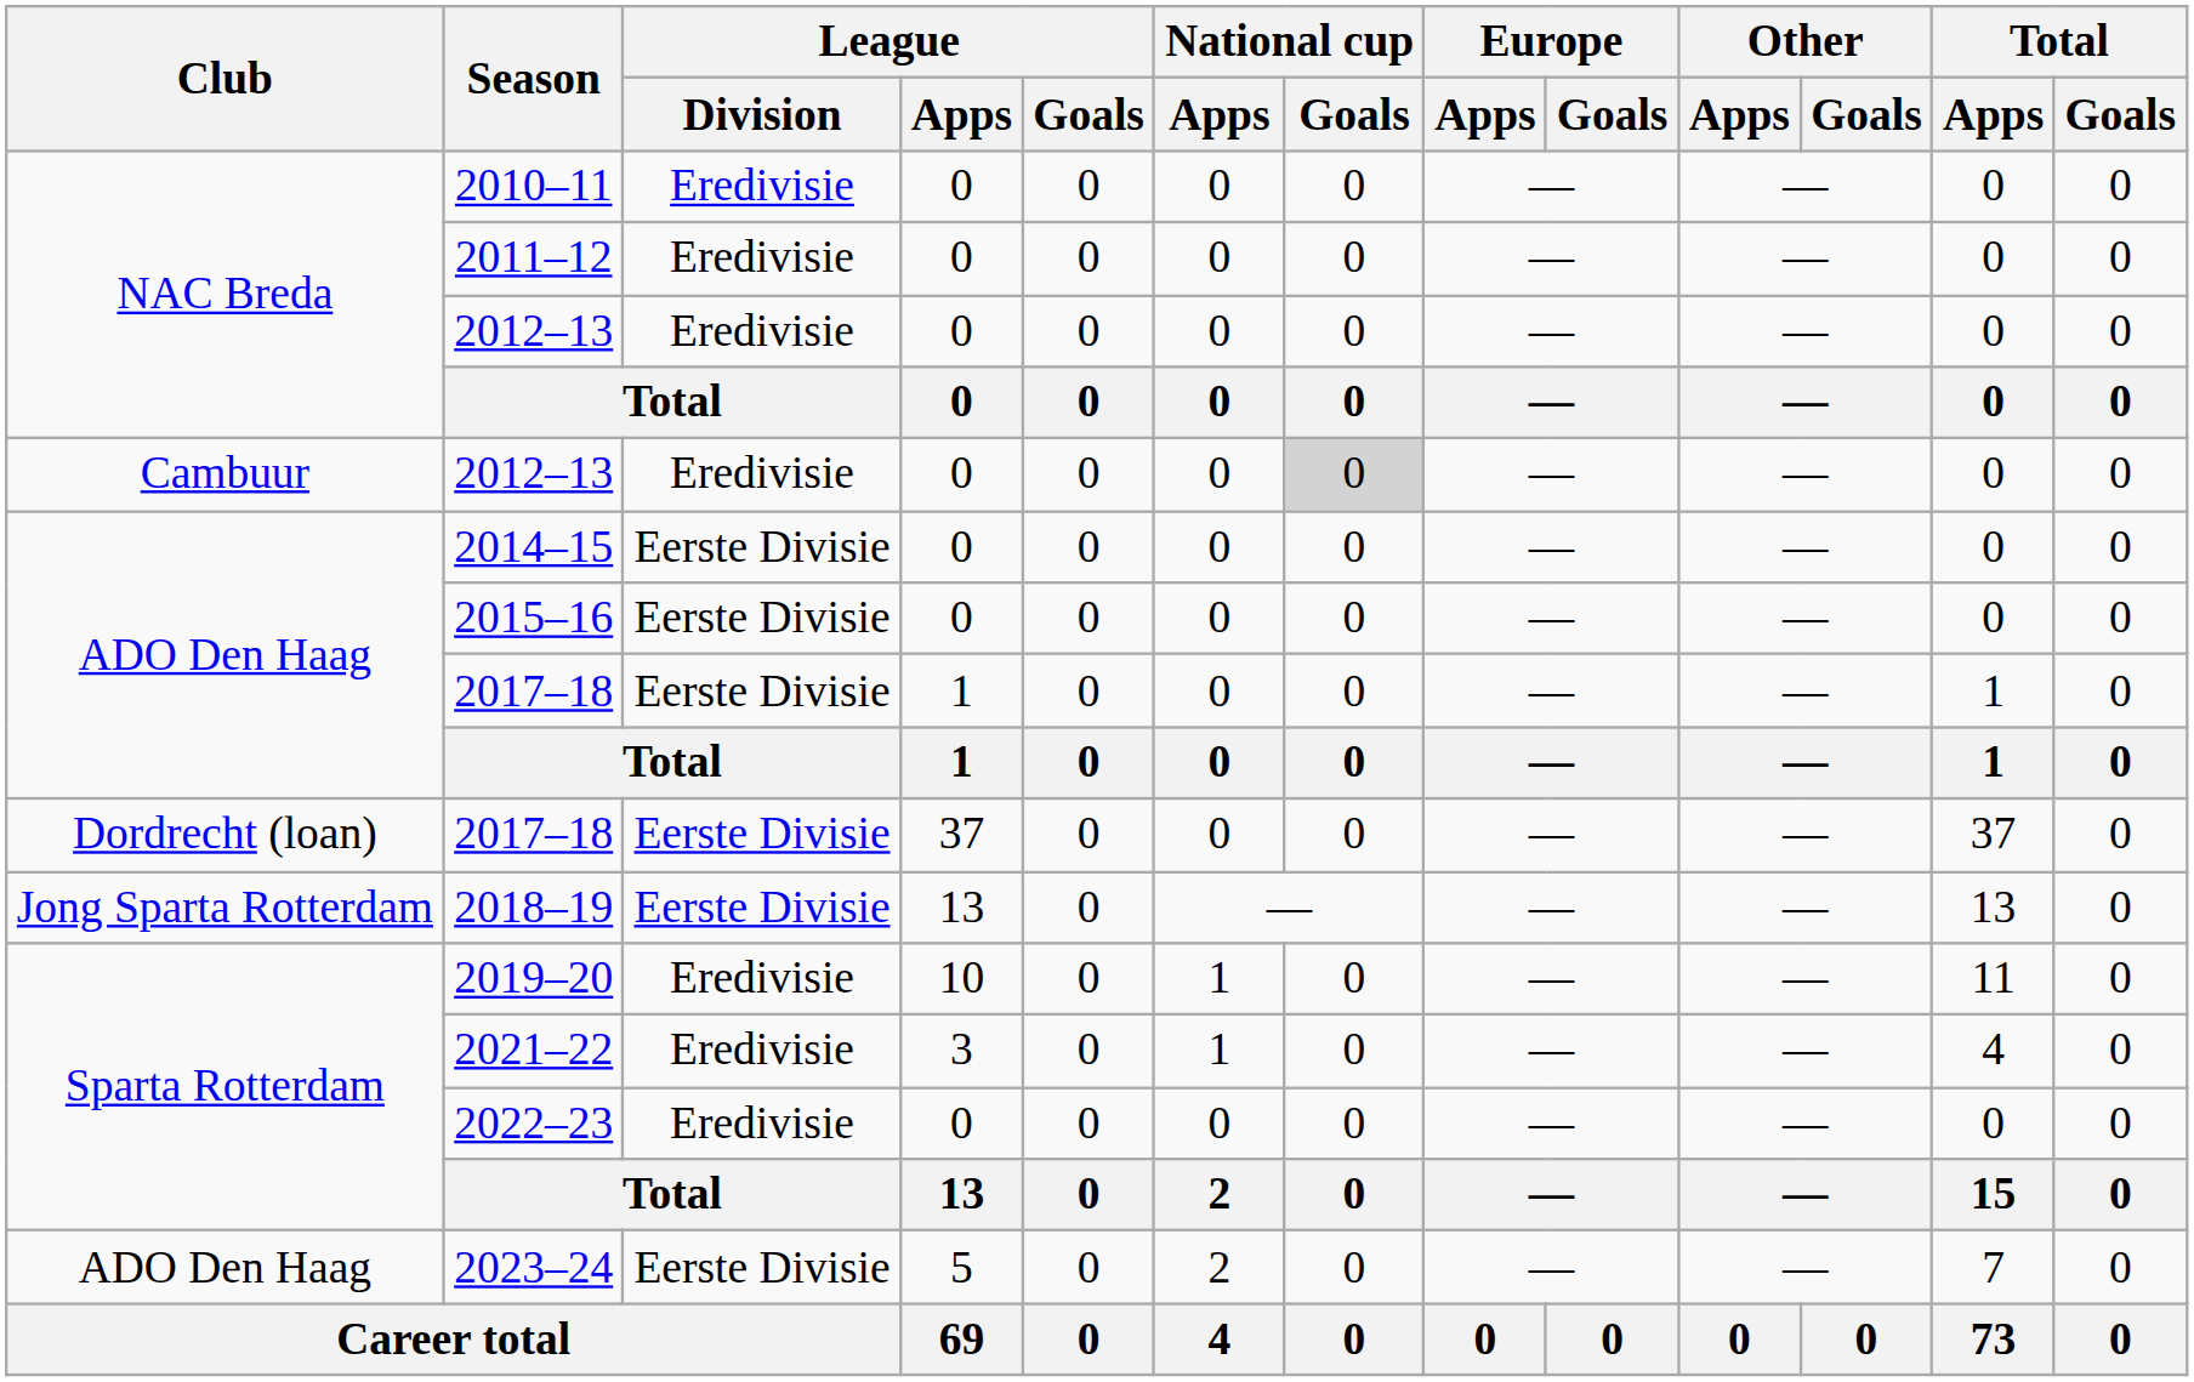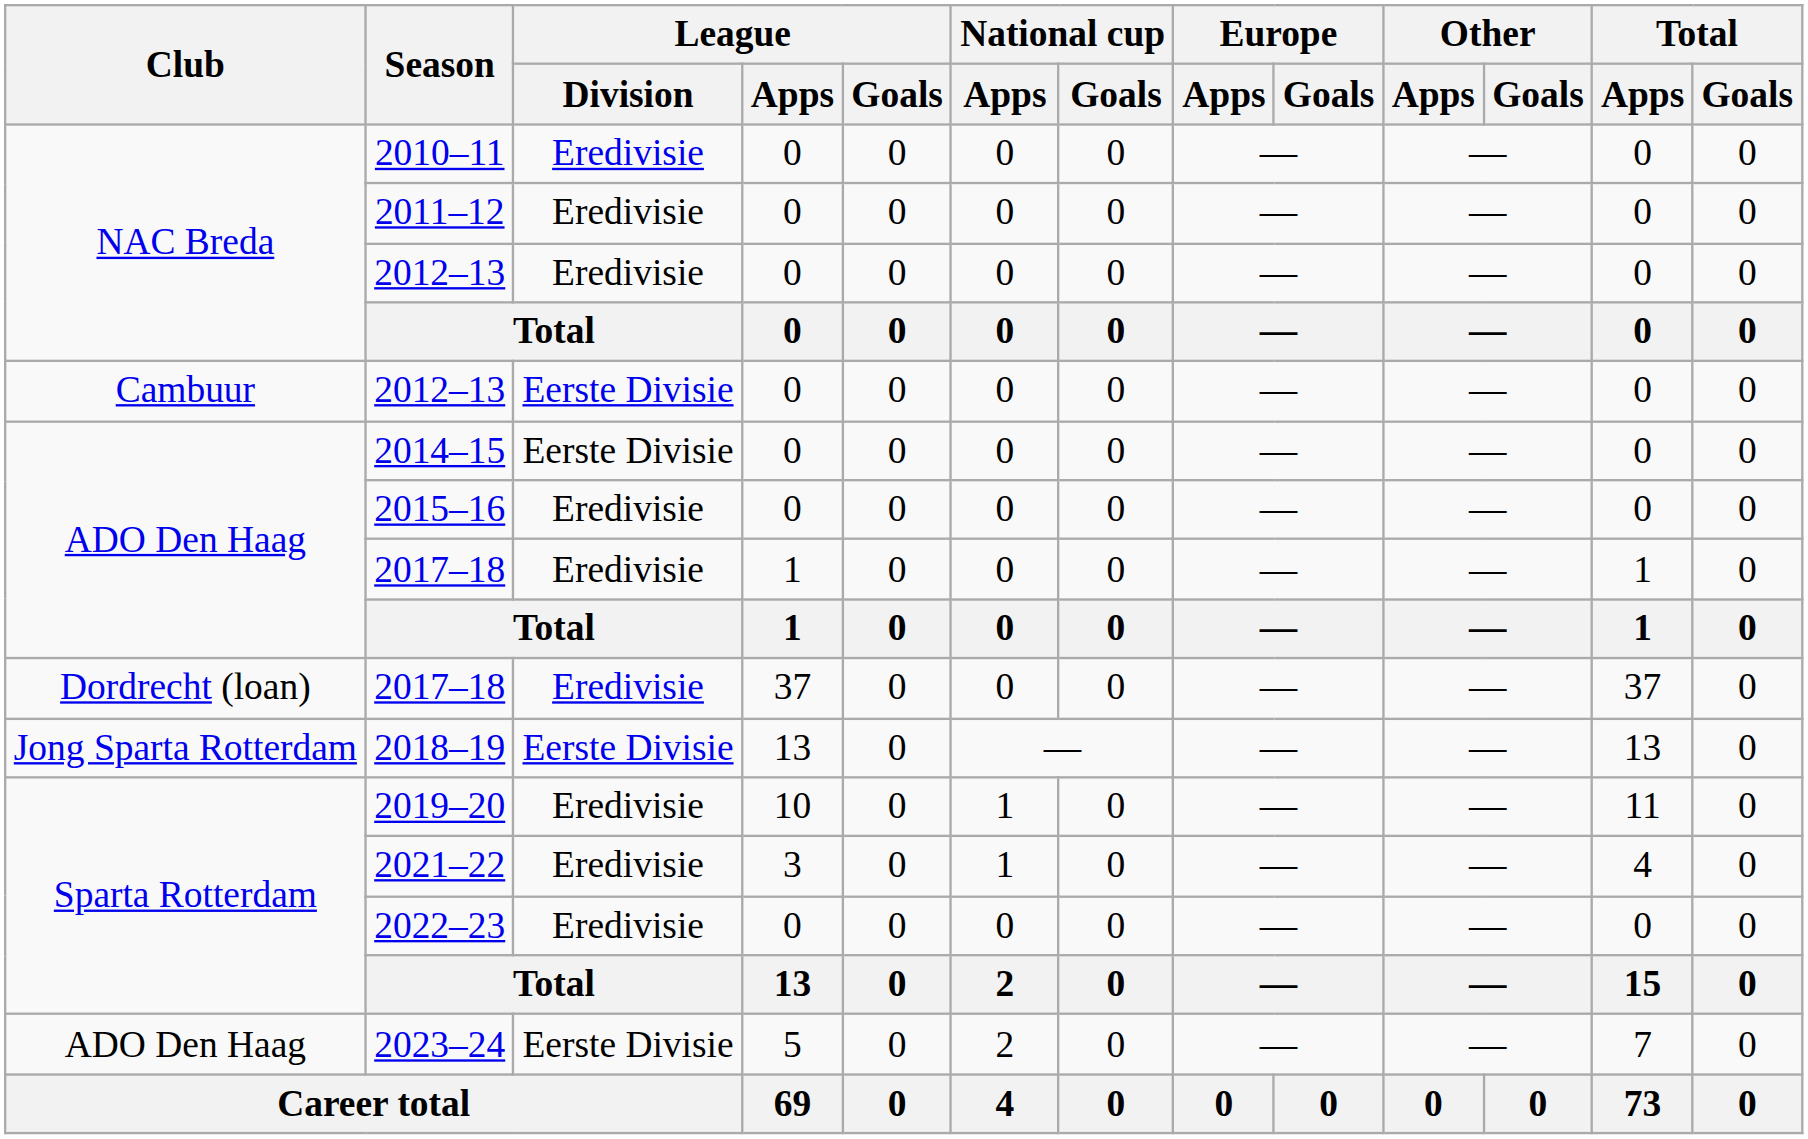Cambuur / 2012–13 | League / Division: Eredivisie -> Eerste Divisie
Cambuur / 2012–13 | National cup / Goals: lightgrey background -> no background
2015–16 | League / Division: Eerste Divisie -> Eredivisie
ADO Den Haag / 2017–18 | League / Division: Eerste Divisie -> Eredivisie
Dordrecht (loan) / 2017–18 | League / Division: Eerste Divisie -> Eredivisie
